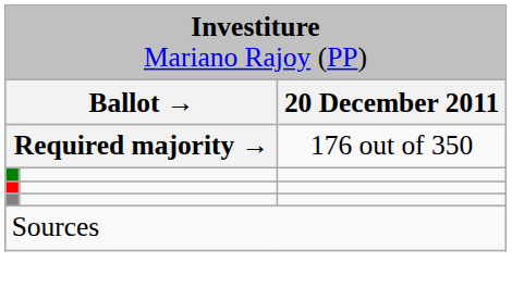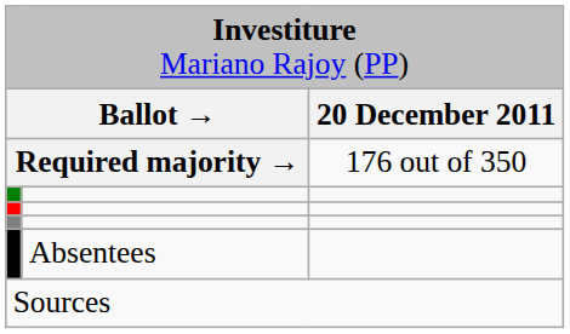+ row: Absentees
